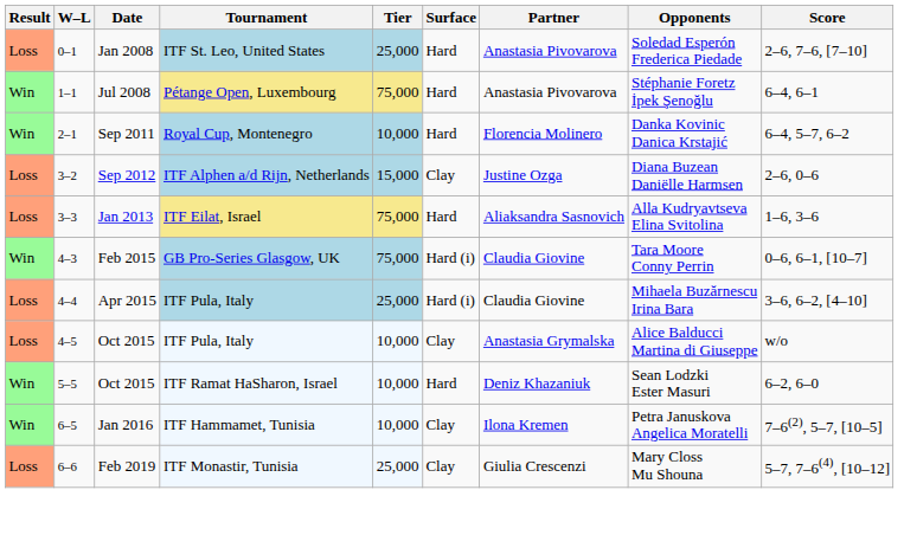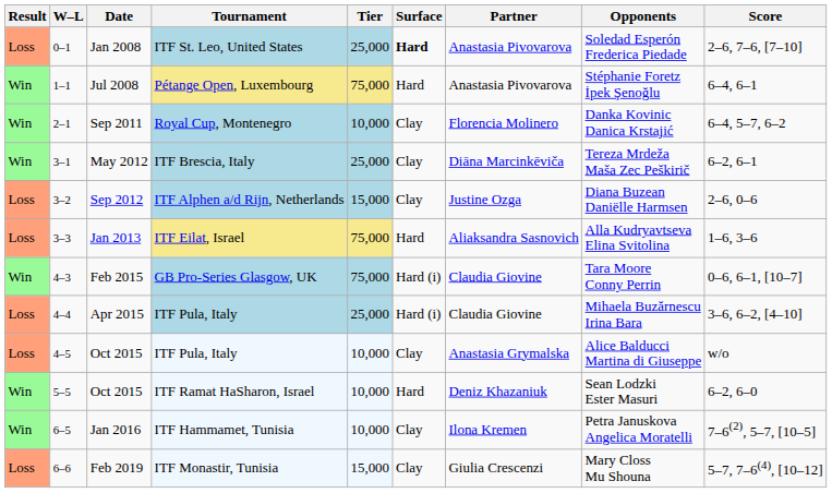Jan 2008 | Surface: normal -> bold
Sep 2011 | Surface: Hard -> Clay
+ row: Win | 3–1 | May 2012 | ITF Brescia, Italy | 25,000 | Clay | Diāna Marcinkēviča | Tereza Mrdeža Maša Zec Peškirič | 6–2, 6–1
Feb 2019 | Tier: 25,000 -> 15,000
